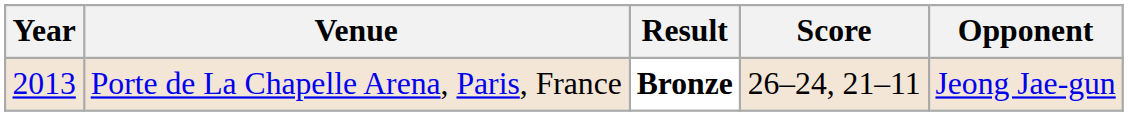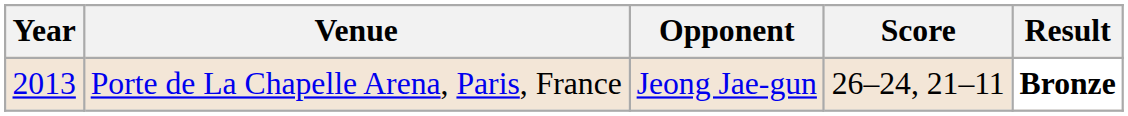columns swapped: Opponent <-> Result
